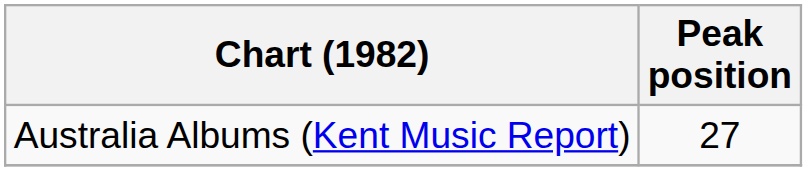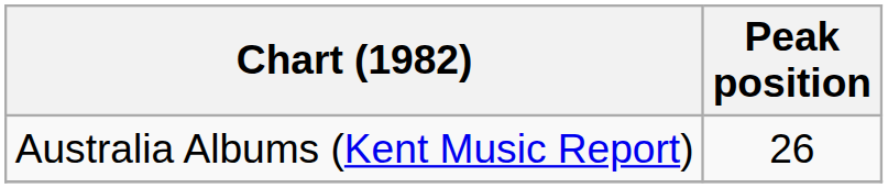Australia Albums (Kent Music Report) | Peak position: 27 -> 26
